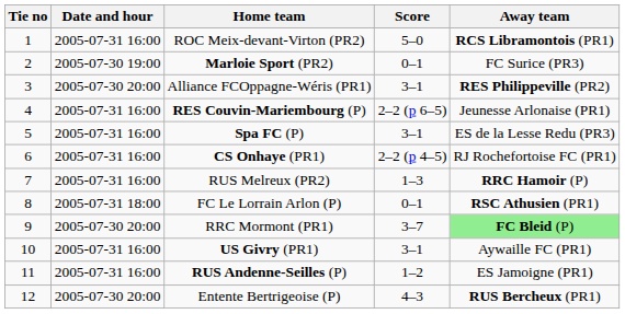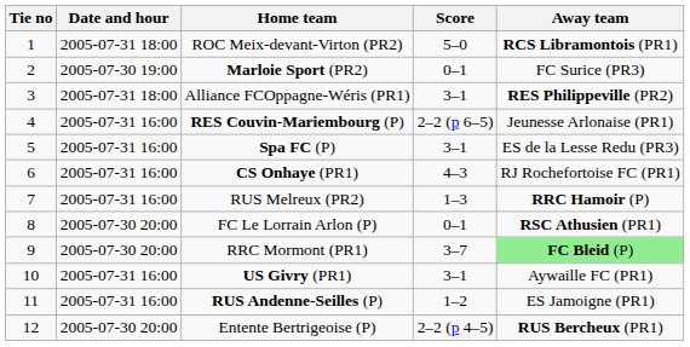ROC Meix-devant-Virton (PR2) | Date and hour: 2005-07-31 16:00 -> 2005-07-31 18:00
Alliance FCOppagne-Wéris (PR1) | Date and hour: 2005-07-30 20:00 -> 2005-07-31 18:00
CS Onhaye (PR1) | Score: 2–2 (p 4–5) -> 4–3
FC Le Lorrain Arlon (P) | Date and hour: 2005-07-31 18:00 -> 2005-07-30 20:00
Entente Bertrigeoise (P) | Score: 4–3 -> 2–2 (p 4–5)
